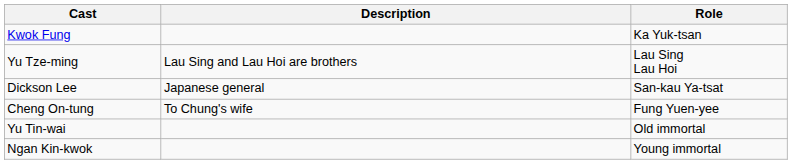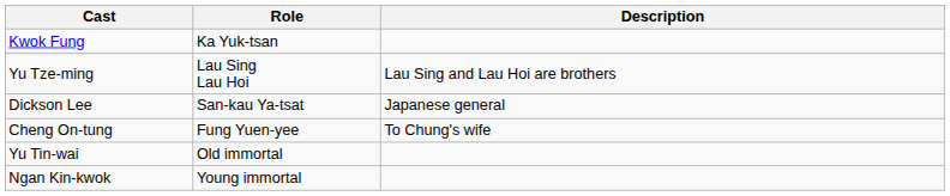columns swapped: Role <-> Description
